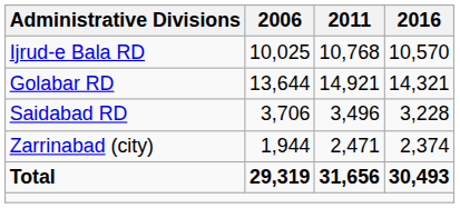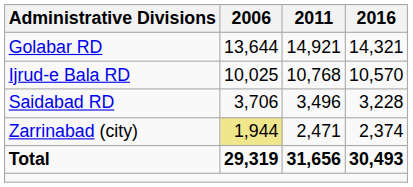rows swapped: Golabar RD <-> Ijrud-e Bala RD
Zarrinabad (city) | 2006: no background -> khaki background
